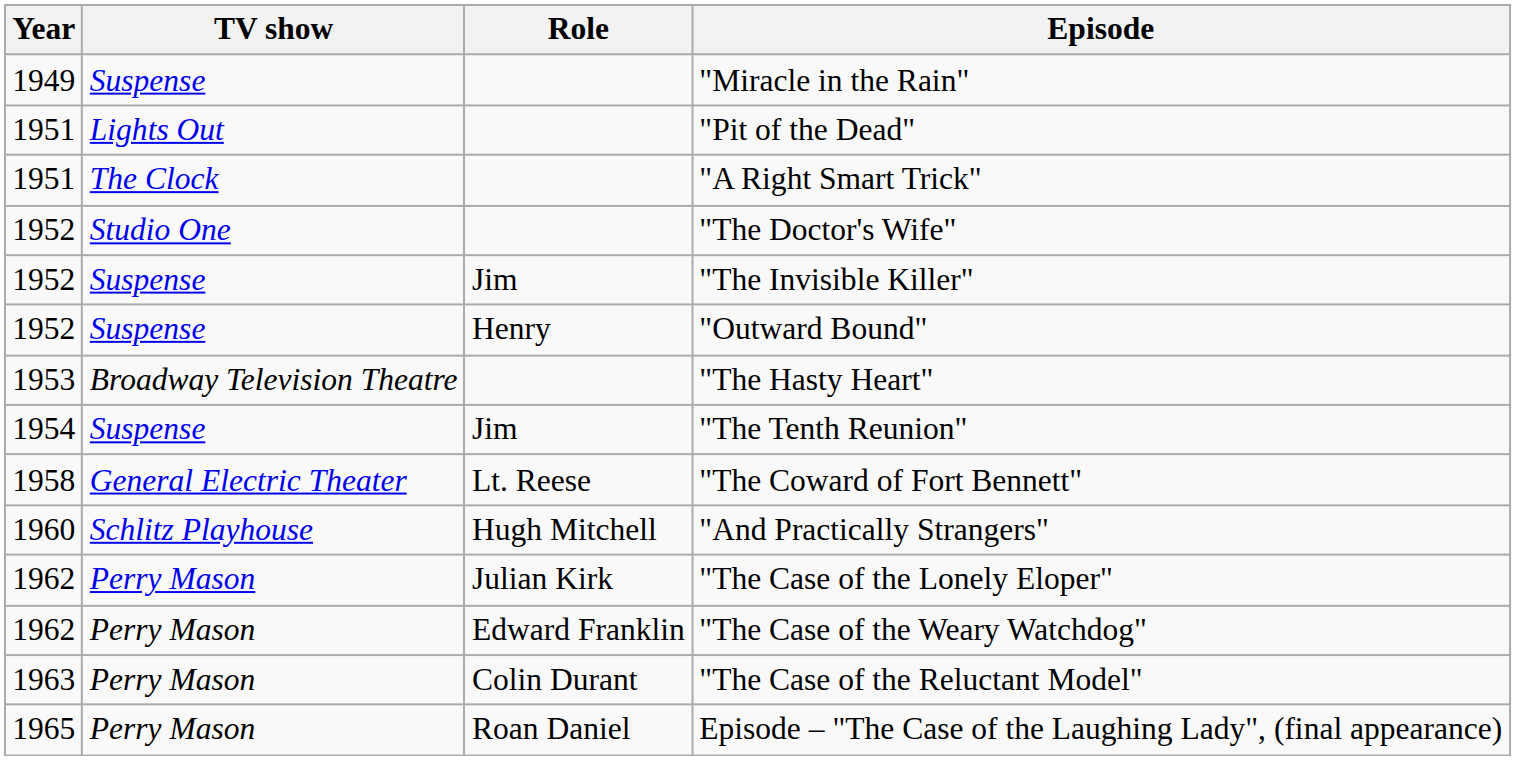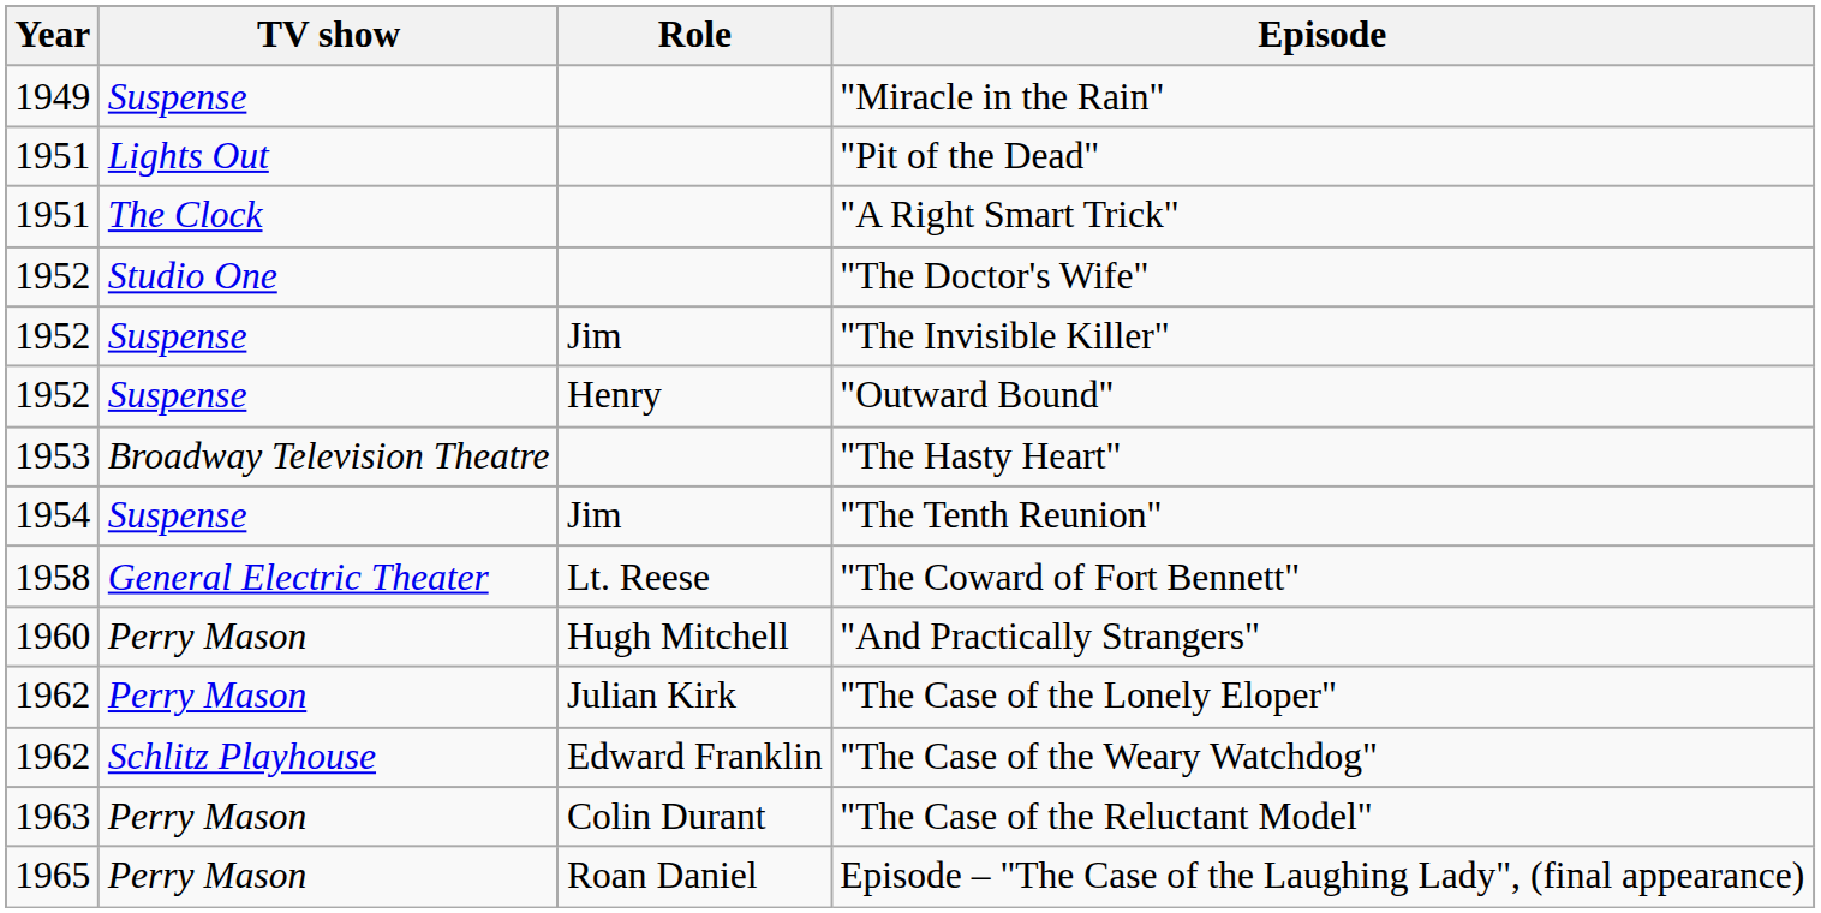"And Practically Strangers" | TV show: Schlitz Playhouse -> Perry Mason
"The Case of the Weary Watchdog" | TV show: Perry Mason -> Schlitz Playhouse
